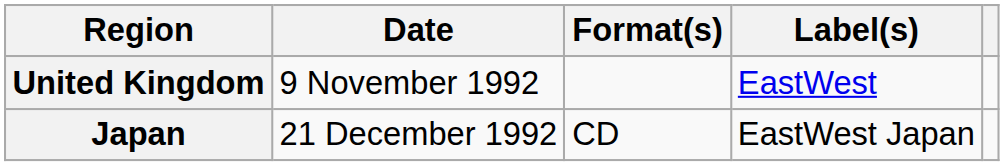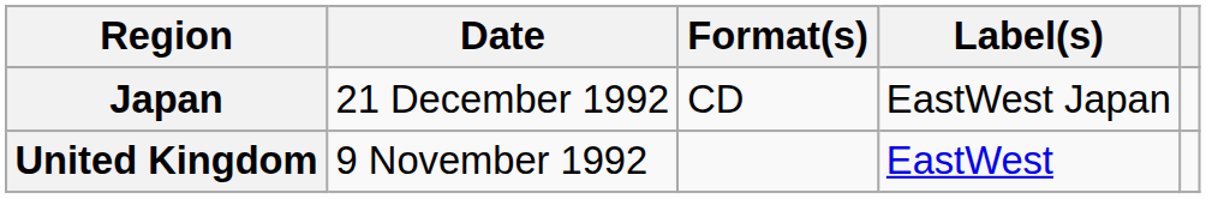rows swapped: United Kingdom <-> Japan
